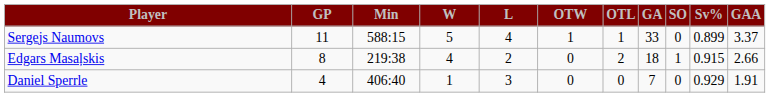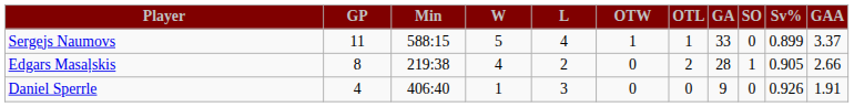Edgars Masaļskis | GA: 18 -> 28
Edgars Masaļskis | Sv%: 0.915 -> 0.905
Daniel Sperrle | GA: 7 -> 9
Daniel Sperrle | Sv%: 0.929 -> 0.926
